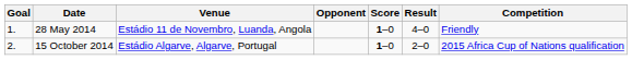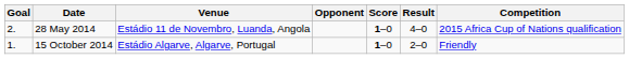28 May 2014 | Goal: 1. -> 2.
28 May 2014 | Competition: Friendly -> 2015 Africa Cup of Nations qualification
15 October 2014 | Goal: 2. -> 1.
15 October 2014 | Competition: 2015 Africa Cup of Nations qualification -> Friendly
